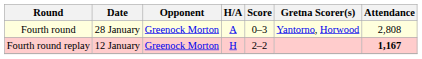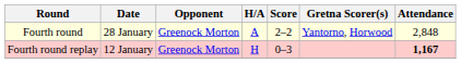Fourth round | Score: 0–3 -> 2–2
Fourth round | Attendance: 2,808 -> 2,848
Fourth round replay | Score: 2–2 -> 0–3
